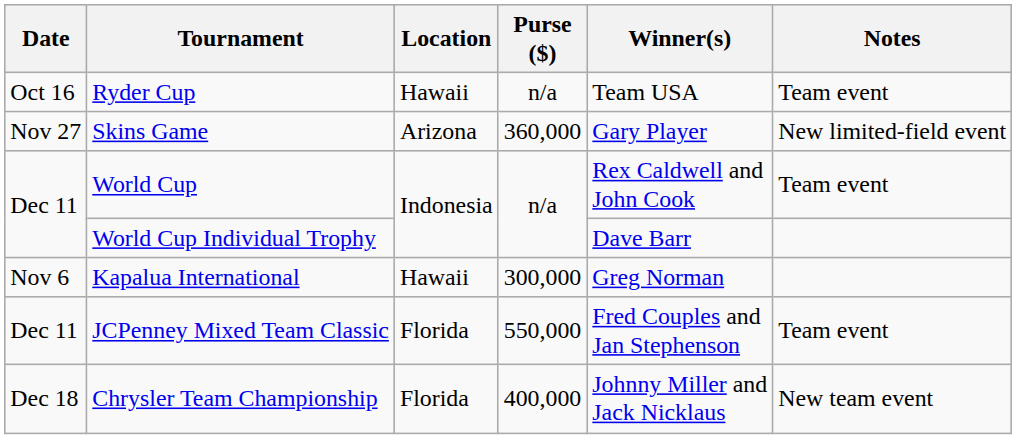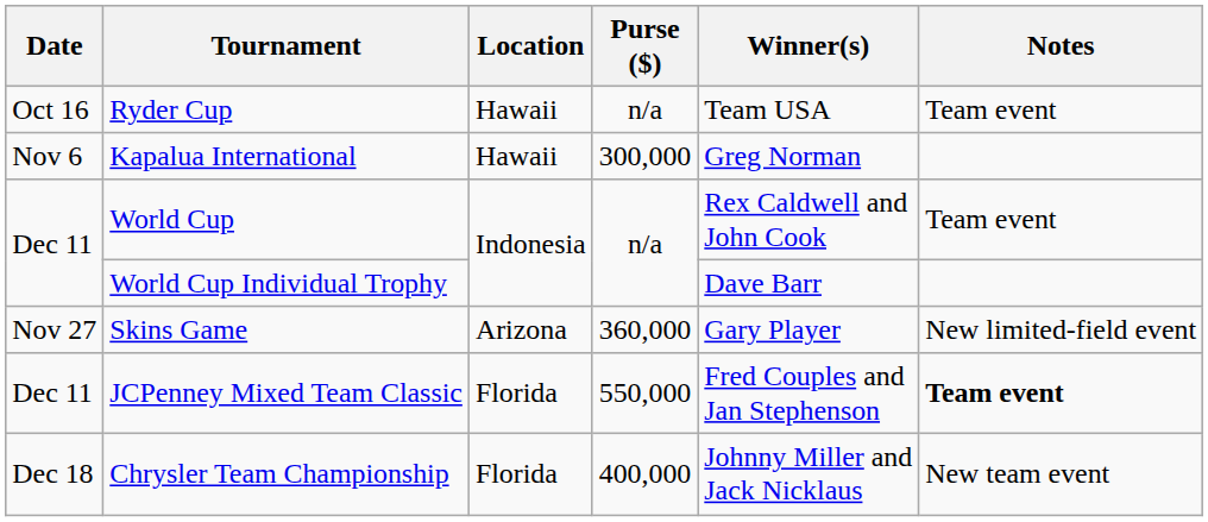rows swapped: Kapalua International <-> Skins Game
JCPenney Mixed Team Classic | Notes: normal -> bold
